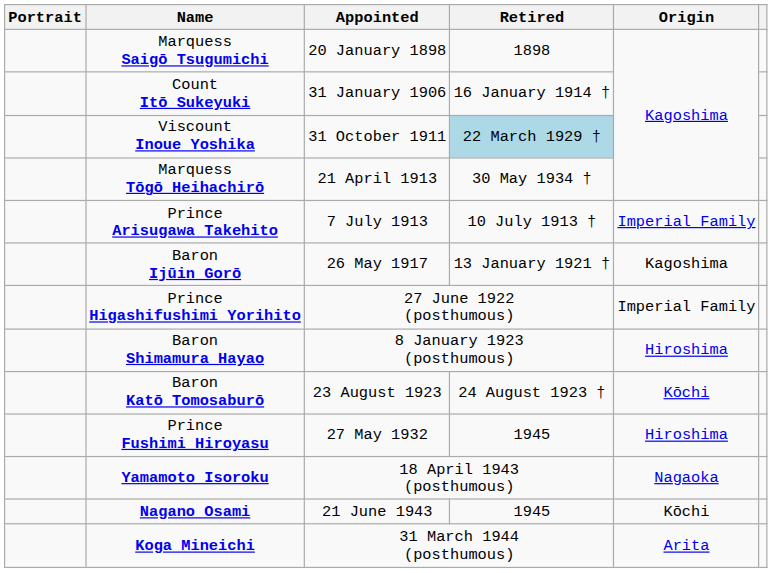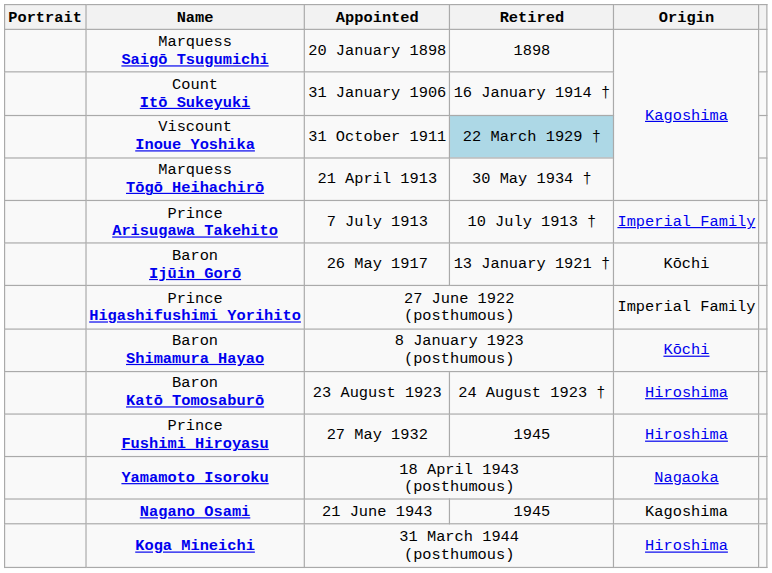Baron Ijūin Gorō | Origin: Kagoshima -> Kōchi
Baron Shimamura Hayao | Origin: Hiroshima -> Kōchi
Baron Katō Tomosaburō | Origin: Kōchi -> Hiroshima
Nagano Osami | Origin: Kōchi -> Kagoshima
Koga Mineichi | Origin: Arita -> Hiroshima
